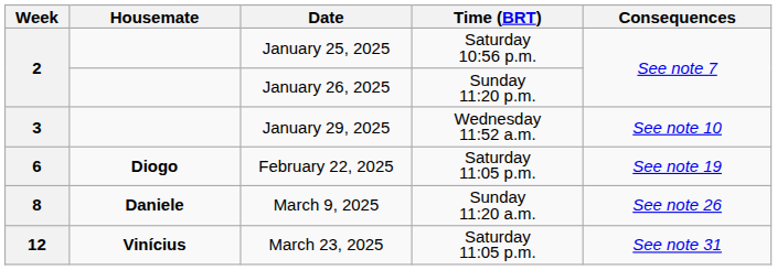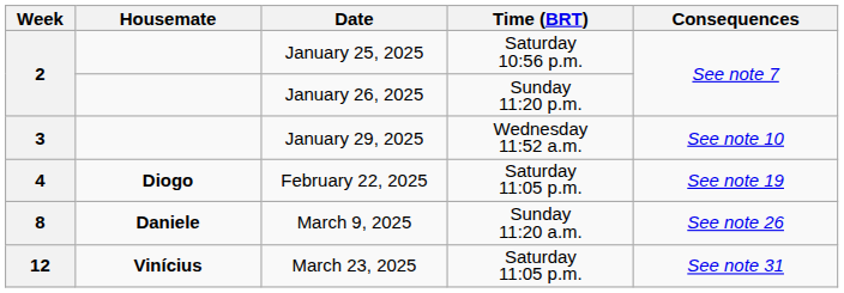February 22, 2025 | Week: 6 -> 4
